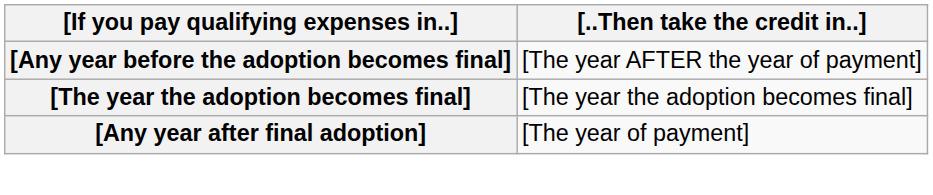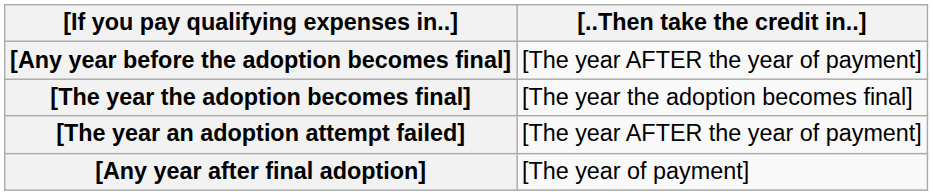+ row: [The year an adoption attempt failed] | [The year AFTER the year of payment]
